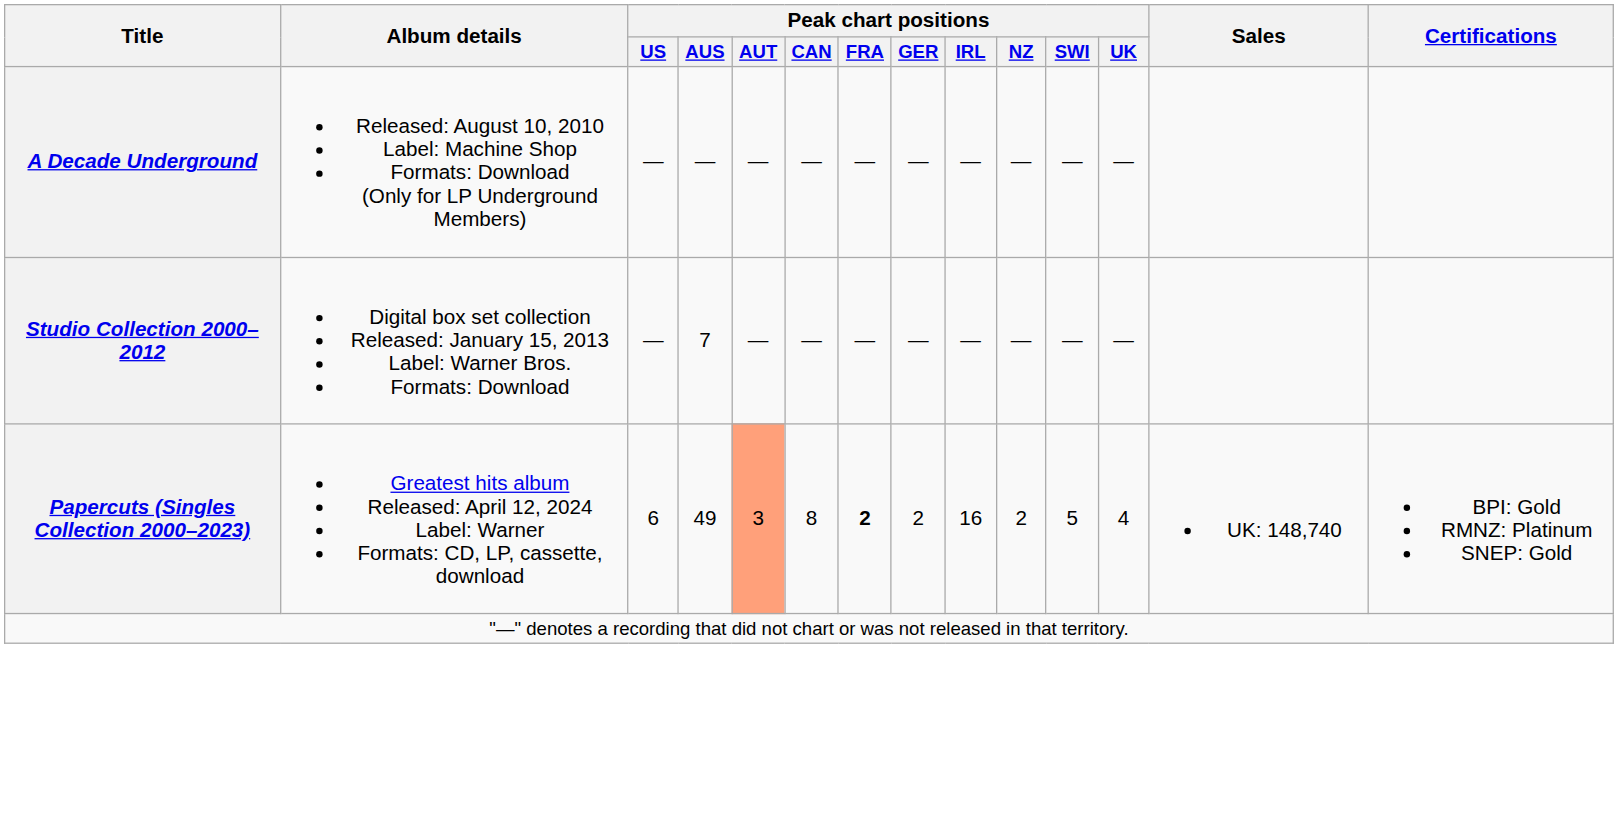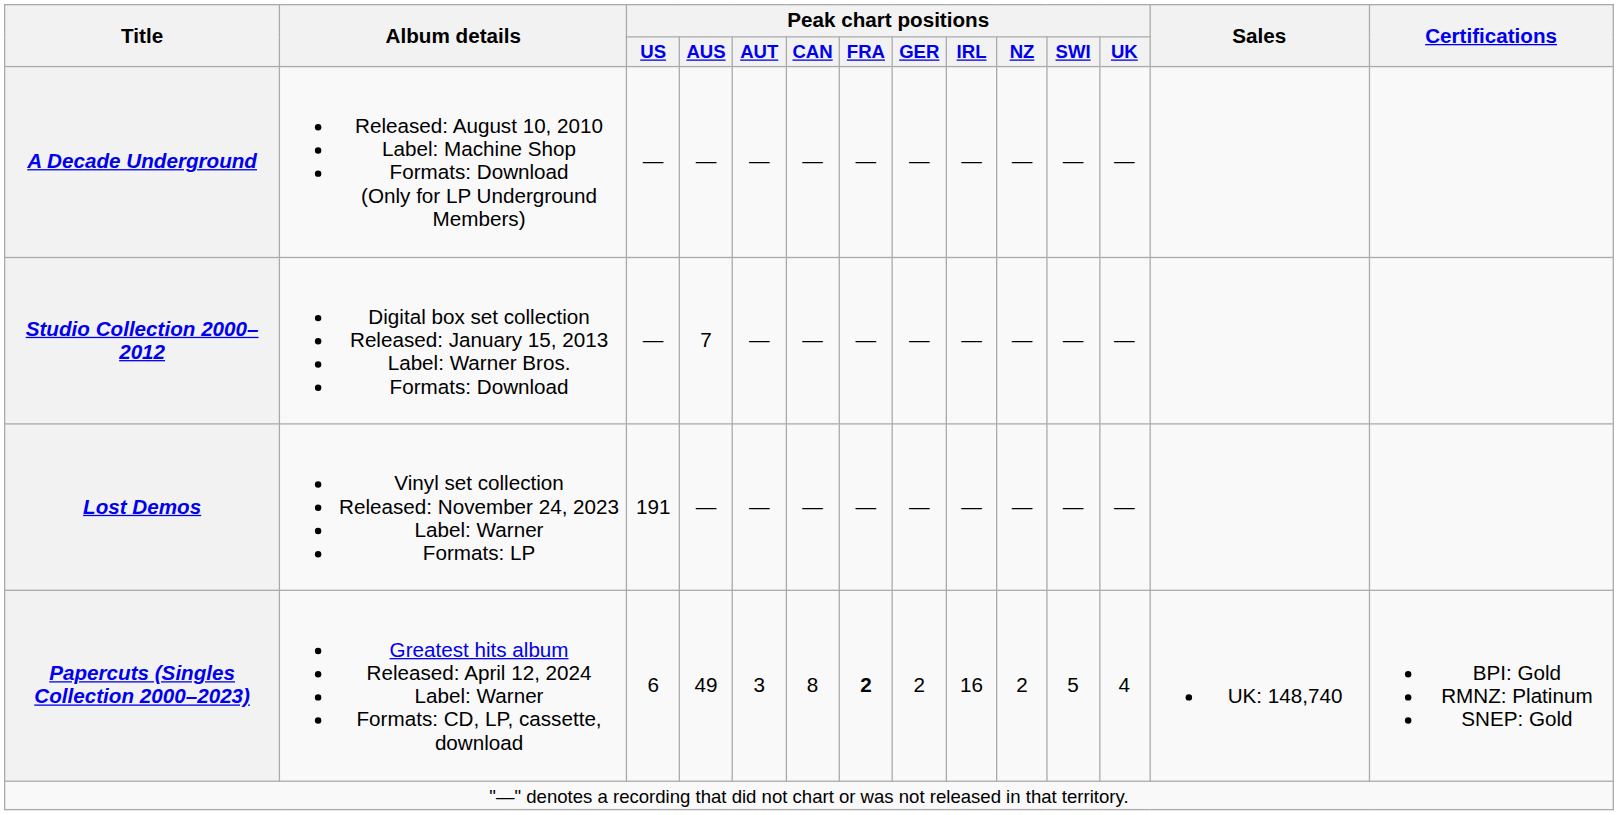+ row: Lost Demos | Vinyl set collection Released: November 24, 2023 Label: Warner Formats: LP | 191 | — | — | — | — | — | — | — | — | —
Papercuts (Singles Collection 2000–2023) | Peak chart positions / AUT: lightsalmon background -> no background
